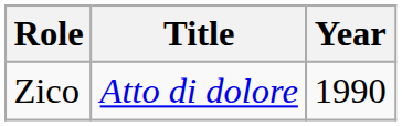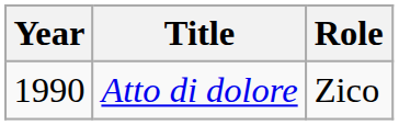columns swapped: Year <-> Role
